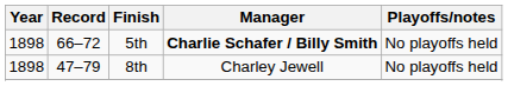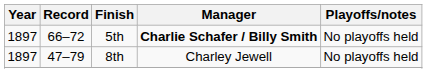5th | Year: 1898 -> 1897
8th | Year: 1898 -> 1897
